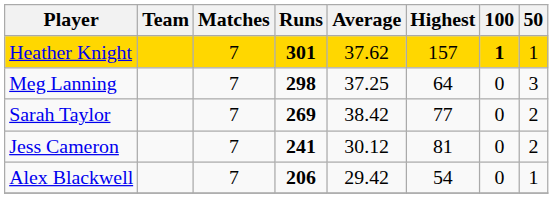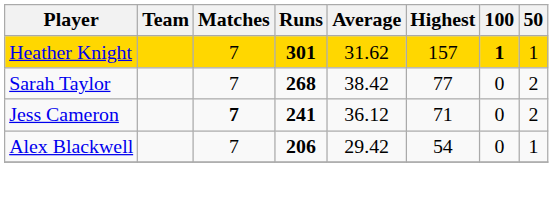Heather Knight | Average: 37.62 -> 31.62
- row: Meg Lanning | 7 | 298 | 37.25 | 64 | 0 | 3
Sarah Taylor | Runs: 269 -> 268
Jess Cameron | Matches: normal -> bold
Jess Cameron | Average: 30.12 -> 36.12
Jess Cameron | Highest: 81 -> 71
